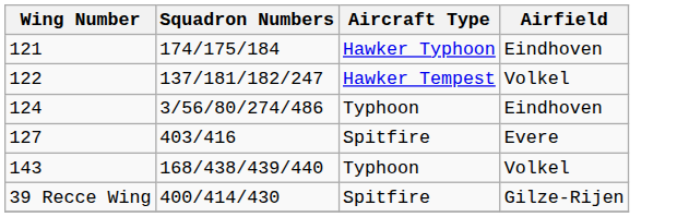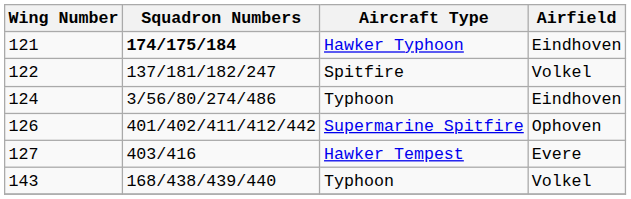121 | Squadron Numbers: normal -> bold
122 | Aircraft Type: Hawker Tempest -> Spitfire
+ row: 126 | 401/402/411/412/442 | Supermarine Spitfire | Ophoven
127 | Aircraft Type: Spitfire -> Hawker Tempest
- row: 39 Recce Wing | 400/414/430 | Spitfire | Gilze-Rijen
